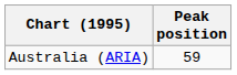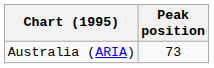Australia (ARIA) | Peak position: 59 -> 73
